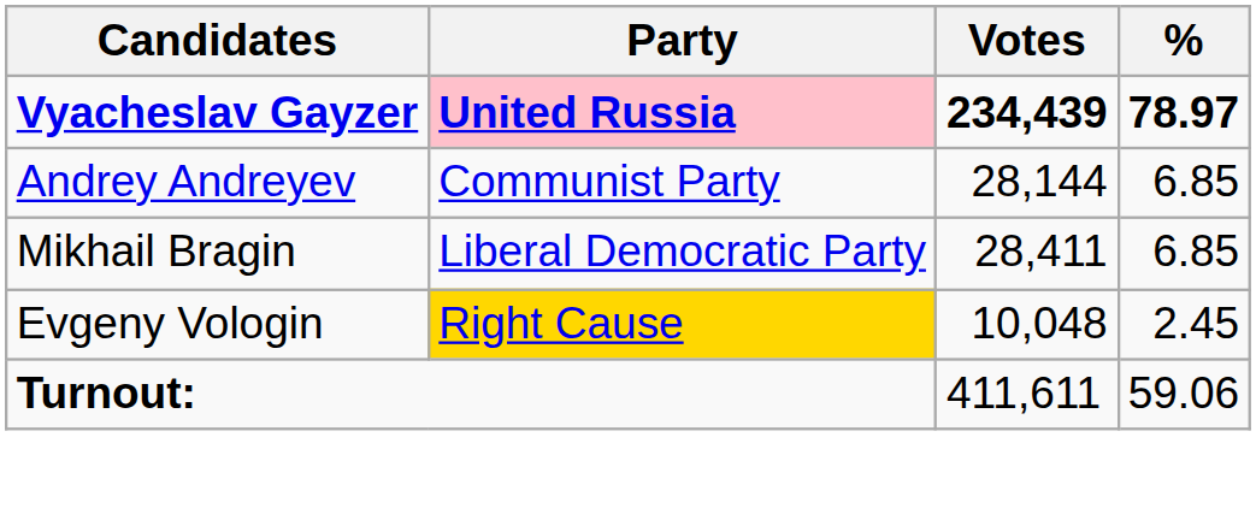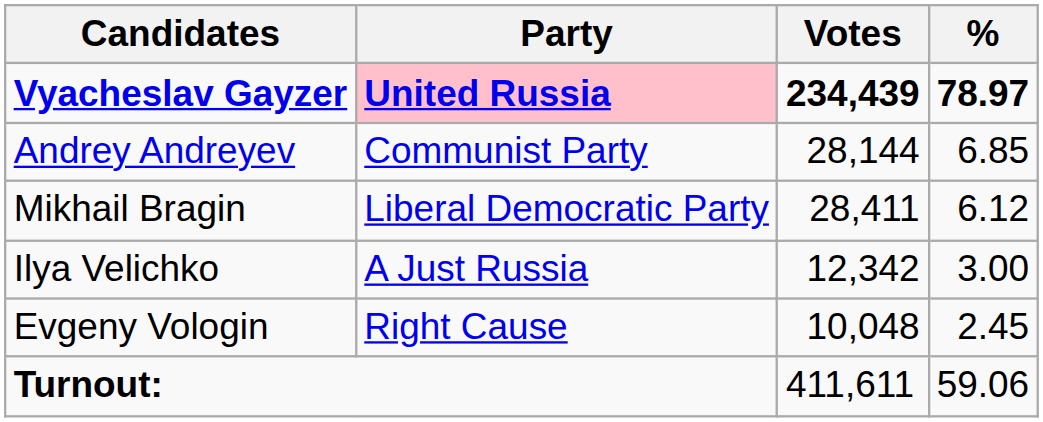Mikhail Bragin | %: 6.85 -> 6.12
+ row: Ilya Velichko | A Just Russia | 12,342 | 3.00
Evgeny Vologin | Party: gold background -> no background
